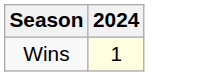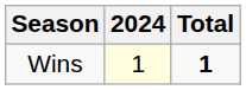+ column: Total | 1
